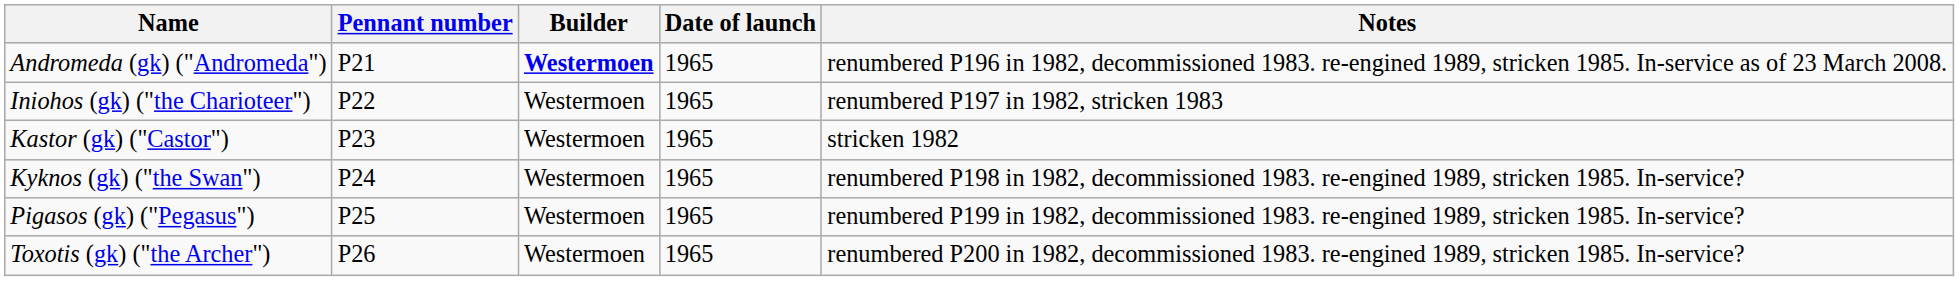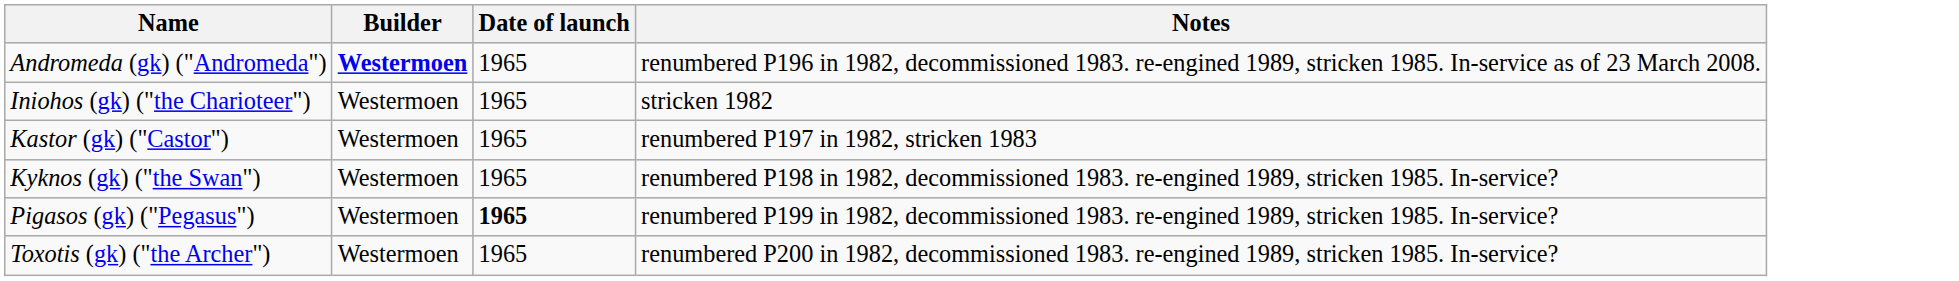- column: Pennant number | P21 | P22 | P23 | P24 | P25 | P26
Iniohos (gk) ("the Charioteer") | Notes: renumbered P197 in 1982, stricken 1983 -> stricken 1982
Kastor (gk) ("Castor") | Notes: stricken 1982 -> renumbered P197 in 1982, stricken 1983
Pigasos (gk) ("Pegasus") | Date of launch: normal -> bold
